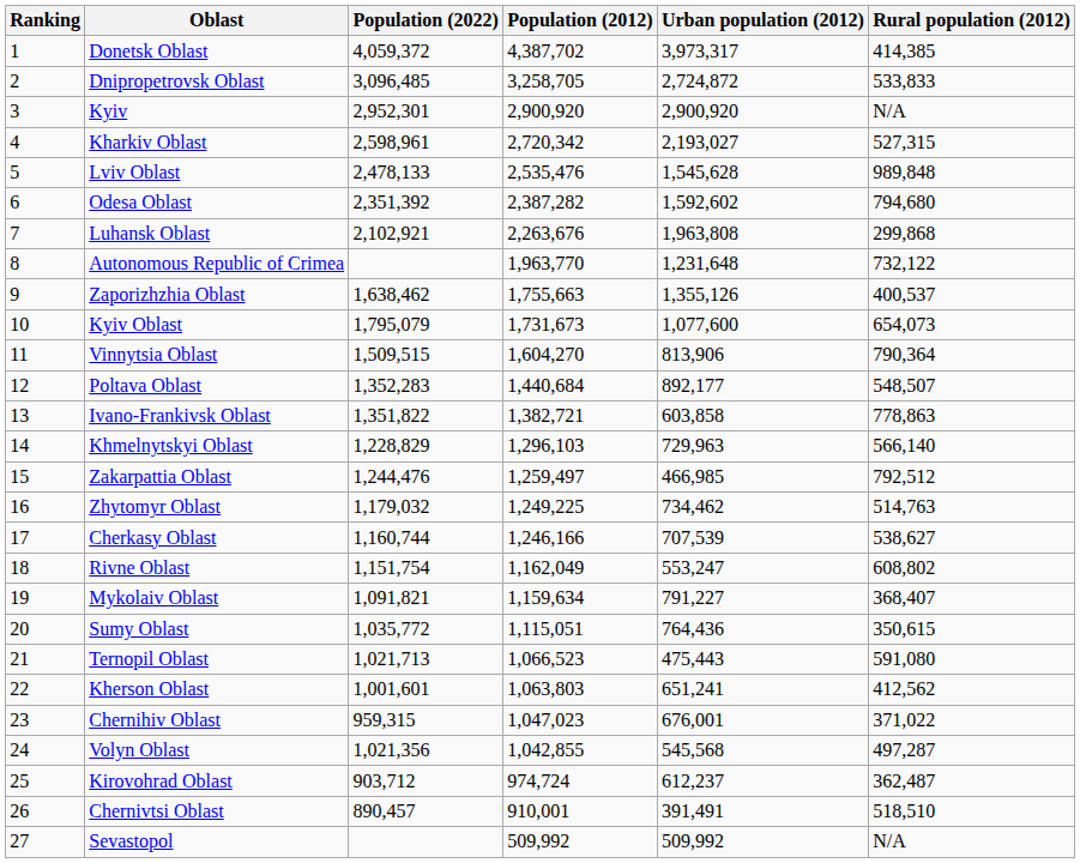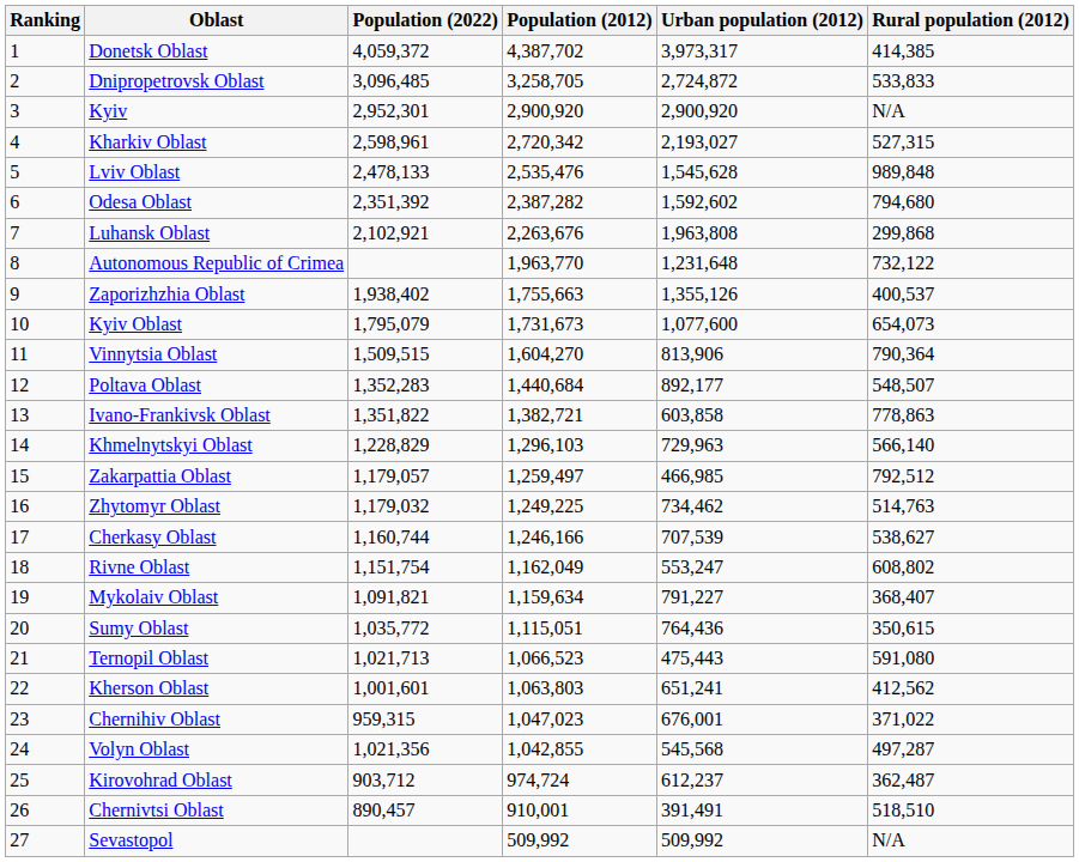Zaporizhzhia Oblast | Population (2022): 1,638,462 -> 1,938,402
Zakarpattia Oblast | Population (2022): 1,244,476 -> 1,179,057
